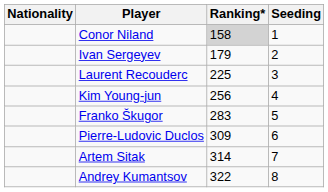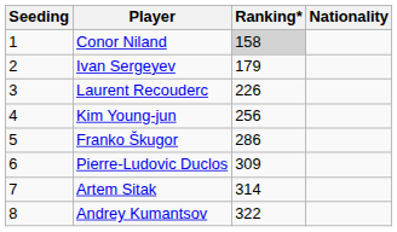columns swapped: Nationality <-> Seeding
Laurent Recouderc | Ranking*: 225 -> 226
Franko Škugor | Ranking*: 283 -> 286
